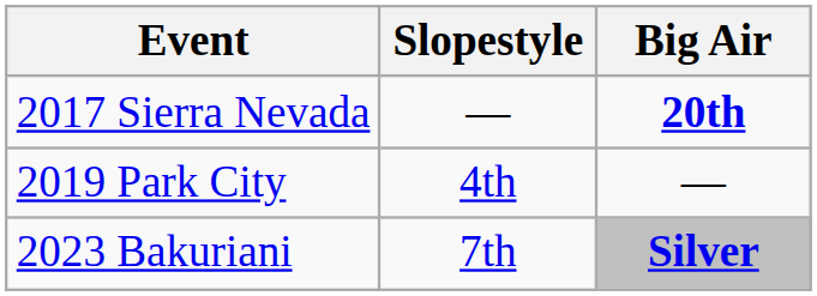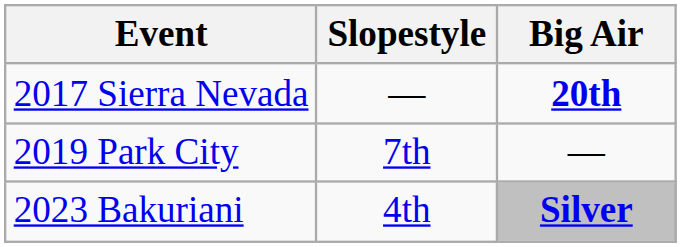2019 Park City | Slopestyle: 4th -> 7th
2023 Bakuriani | Slopestyle: 7th -> 4th
